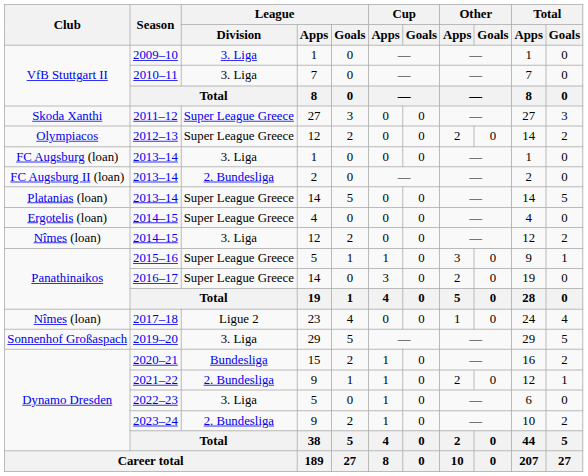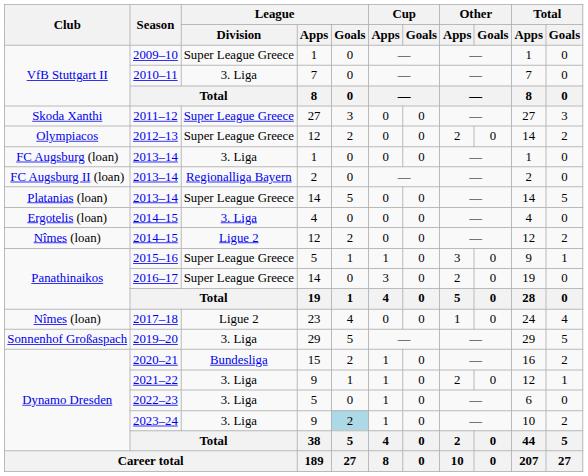2009–10 | League / Division: 3. Liga -> Super League Greece
2013–14 / 2 | League / Division: 2. Bundesliga -> Regionalliga Bayern
2014–15 / 4 | League / Division: Super League Greece -> 3. Liga
2014–15 / 12 | League / Division: 3. Liga -> Ligue 2
2021–22 | League / Division: 2. Bundesliga -> 3. Liga
2023–24 | League / Division: 2. Bundesliga -> 3. Liga
2023–24 | League / Goals: no background -> lightblue background
